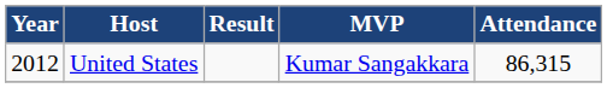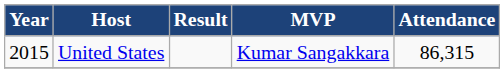United States | Year: 2012 -> 2015
